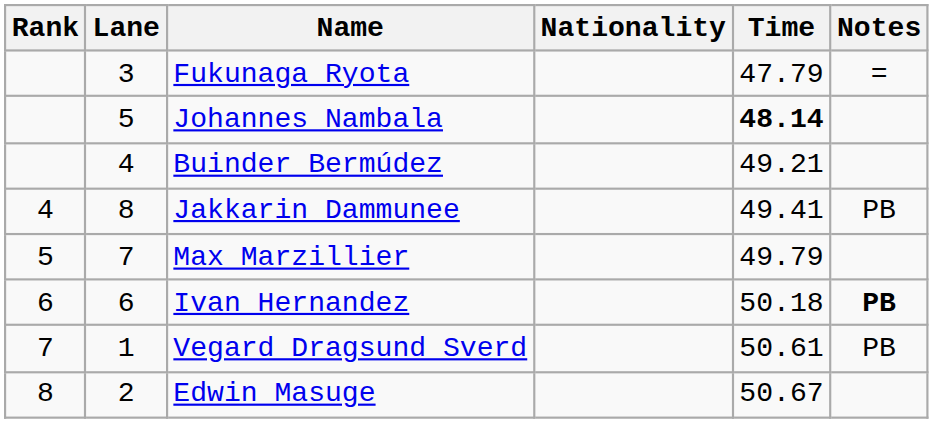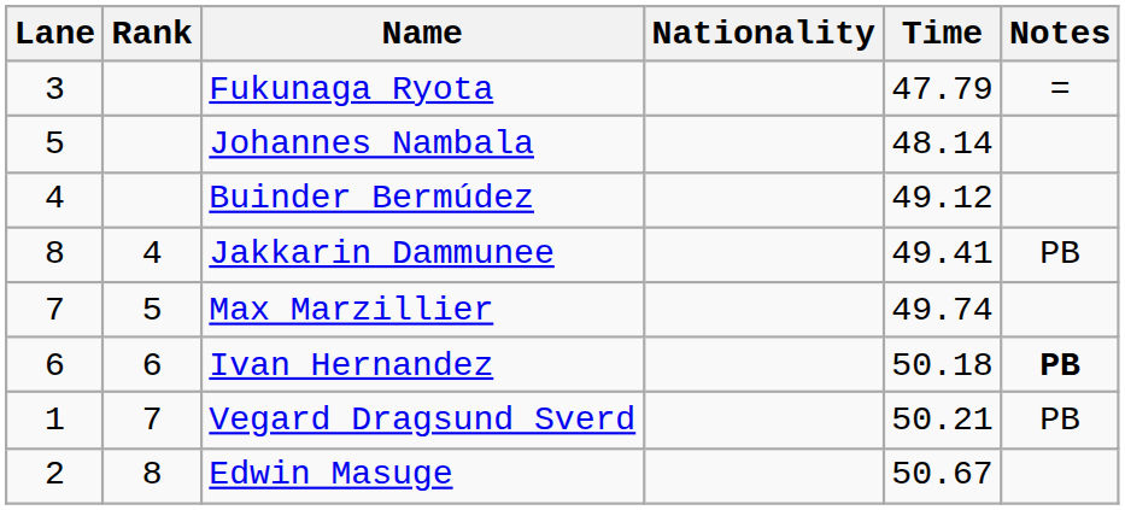columns swapped: Rank <-> Lane
Johannes Nambala | Time: bold -> normal
Buinder Bermúdez | Time: 49.21 -> 49.12
Max Marzillier | Time: 49.79 -> 49.74
Vegard Dragsund Sverd | Time: 50.61 -> 50.21
